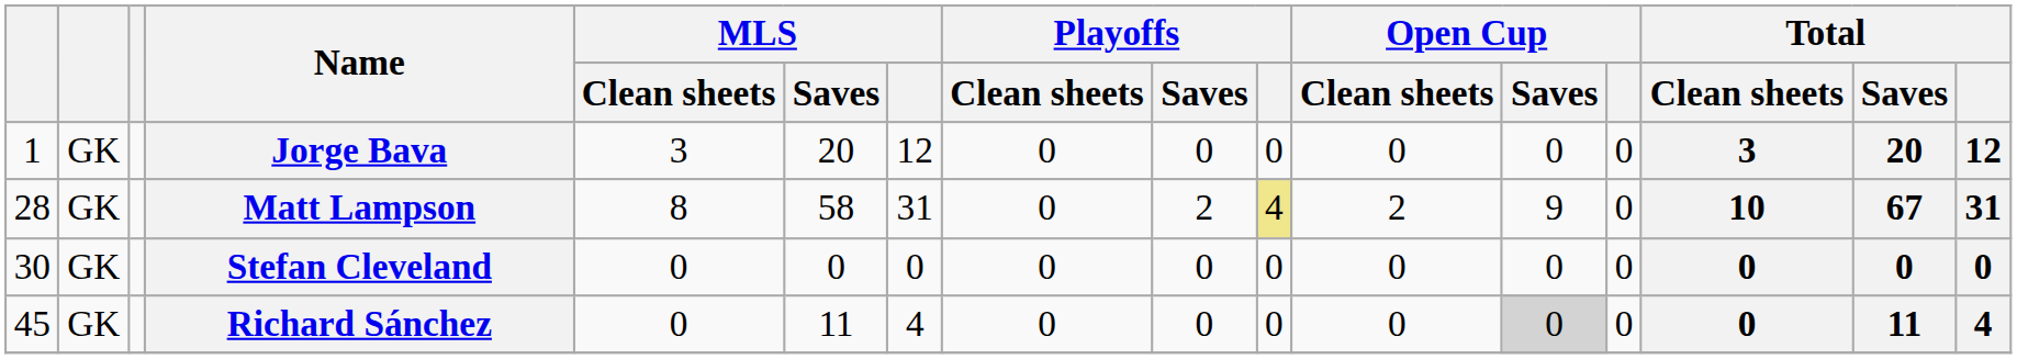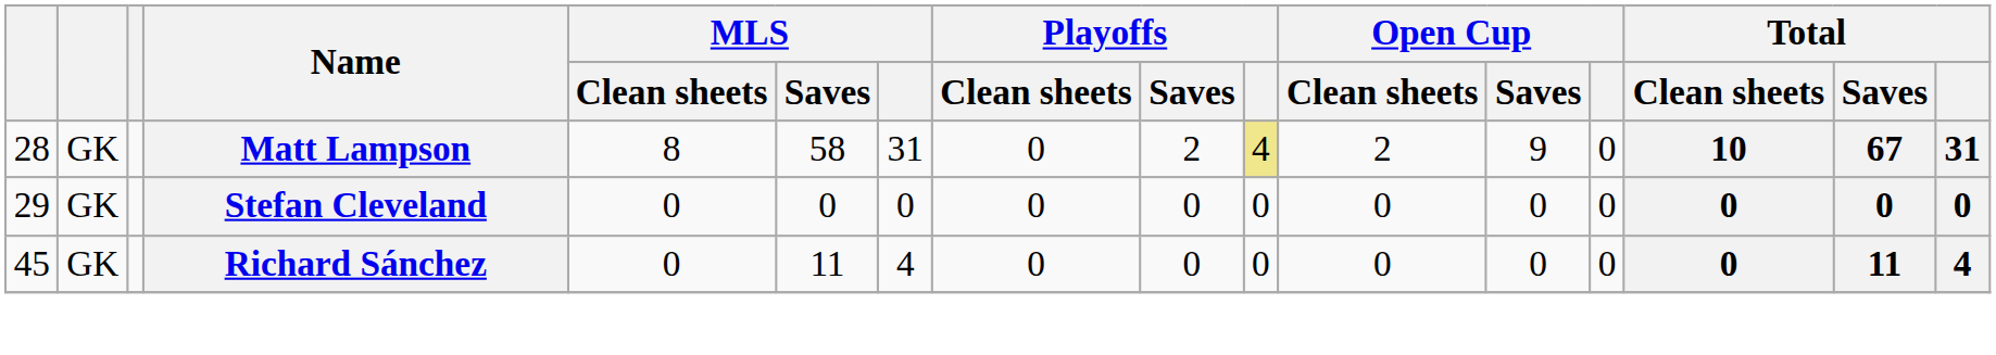- row: 1 | GK | Jorge Bava | 3 | 20 | 12 | 0 | 0 | 0 | 0 | 0 | 0 | 3 | 20 | 12
Stefan Cleveland | column 1: 30 -> 29
Richard Sánchez | Open Cup / Saves: lightgrey background -> no background
